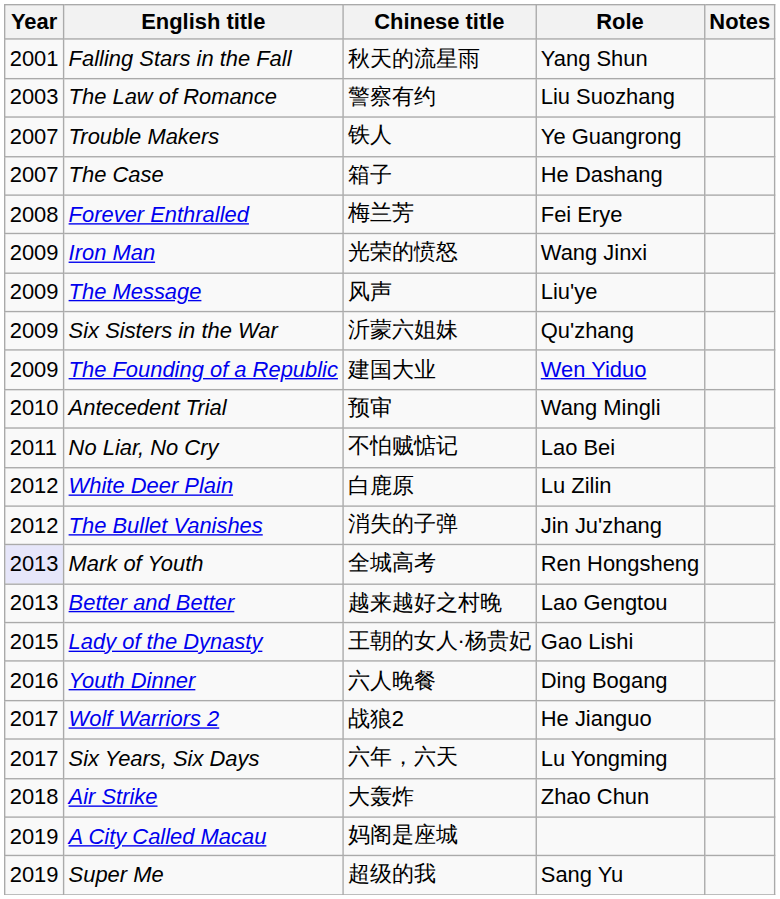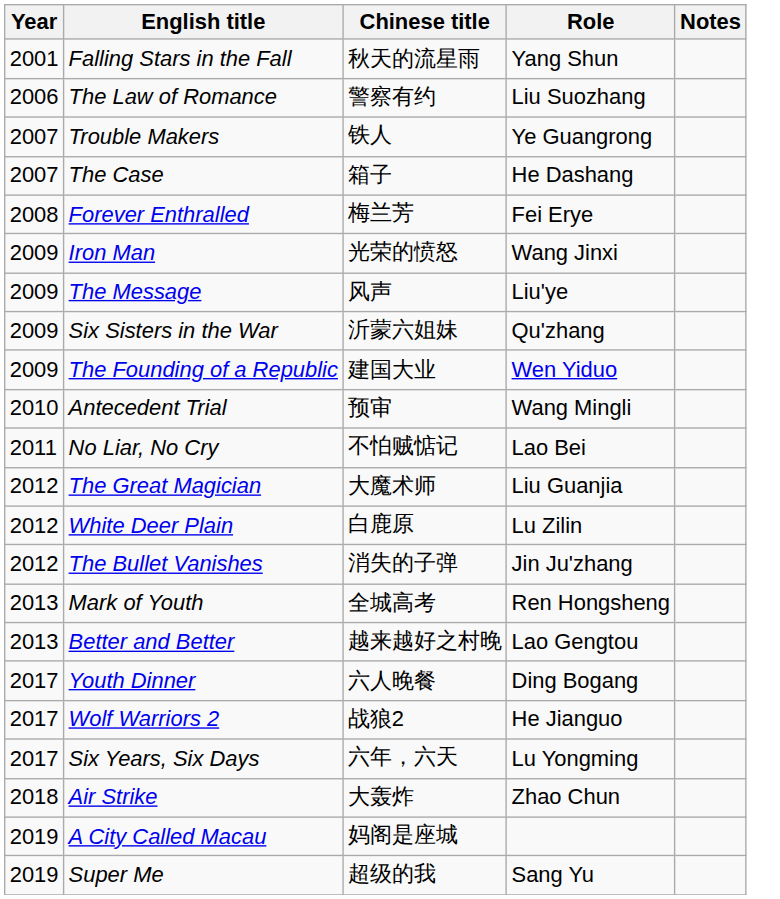The Law of Romance | Year: 2003 -> 2006
+ row: 2012 | The Great Magician | 大魔术师 | Liu Guanjia
Mark of Youth | Year: lavender background -> no background
- row: 2015 | Lady of the Dynasty | 王朝的女人·杨贵妃 | Gao Lishi
Youth Dinner | Year: 2016 -> 2017
